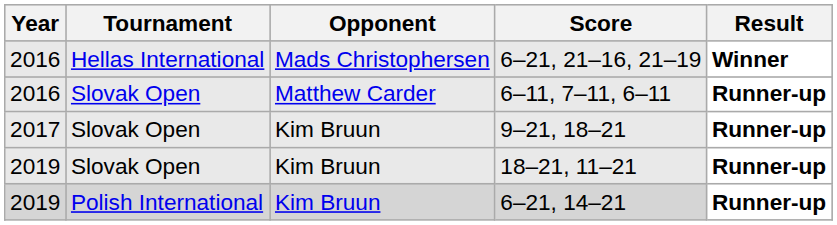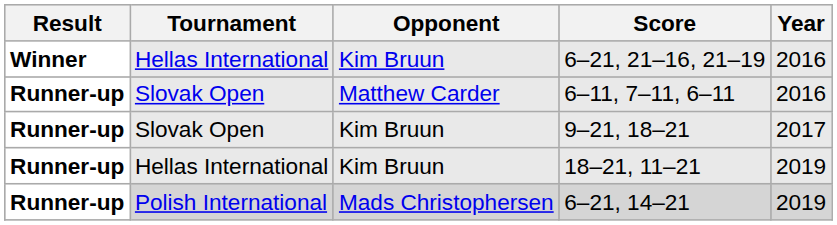columns swapped: Year <-> Result
6–21, 21–16, 21–19 | Opponent: Mads Christophersen -> Kim Bruun
18–21, 11–21 | Tournament: Slovak Open -> Hellas International
6–21, 14–21 | Opponent: Kim Bruun -> Mads Christophersen
